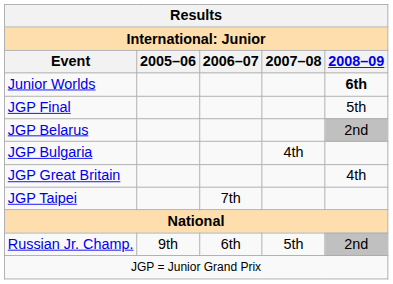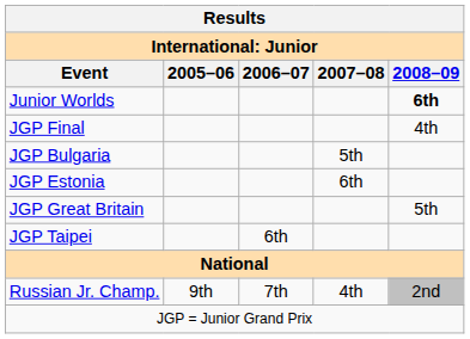JGP Final | 2008–09: 5th -> 4th
- row: JGP Belarus | 2nd
JGP Bulgaria | 2007–08: 4th -> 5th
+ row: JGP Estonia | 6th
JGP Great Britain | 2008–09: 4th -> 5th
JGP Taipei | 2006–07: 7th -> 6th
Russian Jr. Champ. | 2006–07: 6th -> 7th
Russian Jr. Champ. | 2007–08: 5th -> 4th
